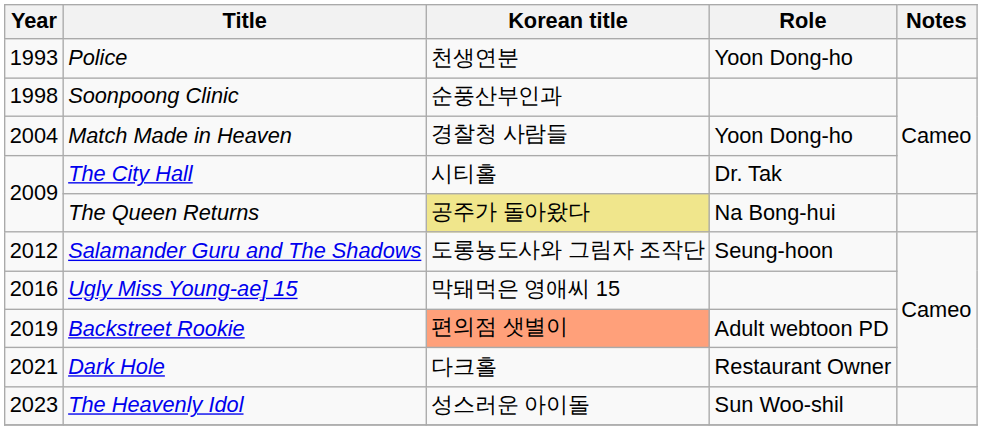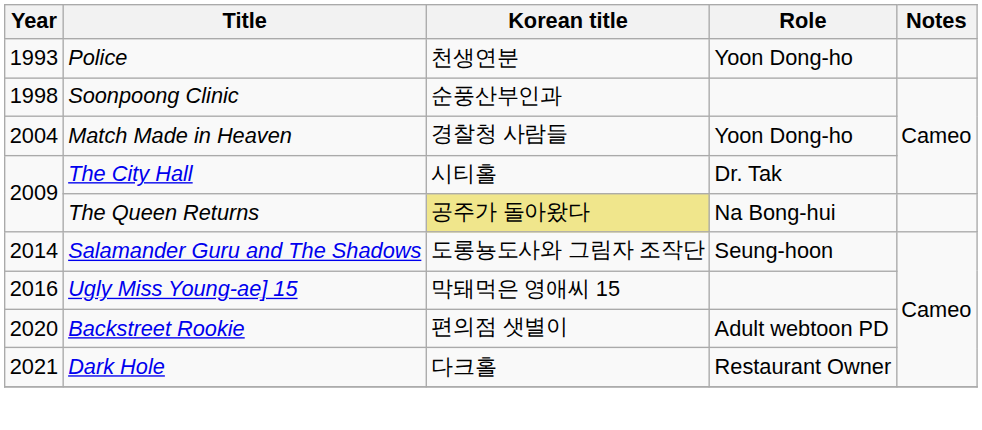Salamander Guru and The Shadows | Year: 2012 -> 2014
Backstreet Rookie | Year: 2019 -> 2020
Backstreet Rookie | Korean title: lightsalmon background -> no background
- row: 2023 | The Heavenly Idol | 성스러운 아이돌 | Sun Woo-shil
